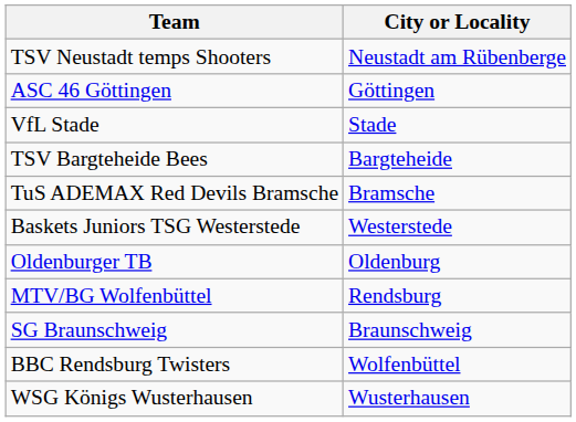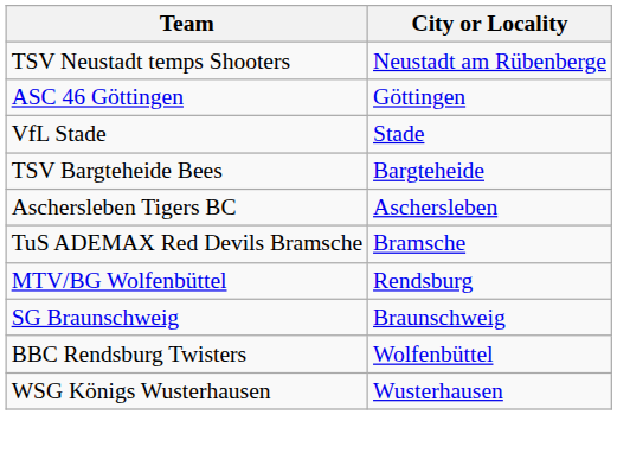+ row: Aschersleben Tigers BC | Aschersleben
- row: Baskets Juniors TSG Westerstede | Westerstede
- row: Oldenburger TB | Oldenburg
